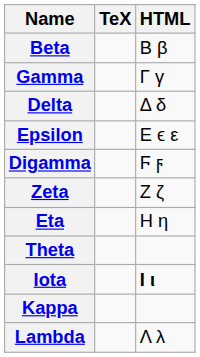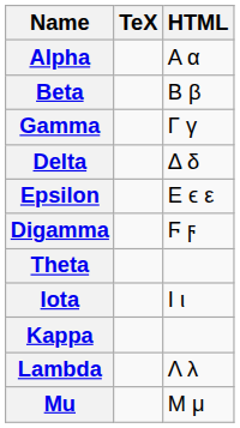+ row: Alpha | Α α
- row: Zeta | Ζ ζ
- row: Eta | Η η
Iota | HTML: bold -> normal
+ row: Mu | Μ μ
